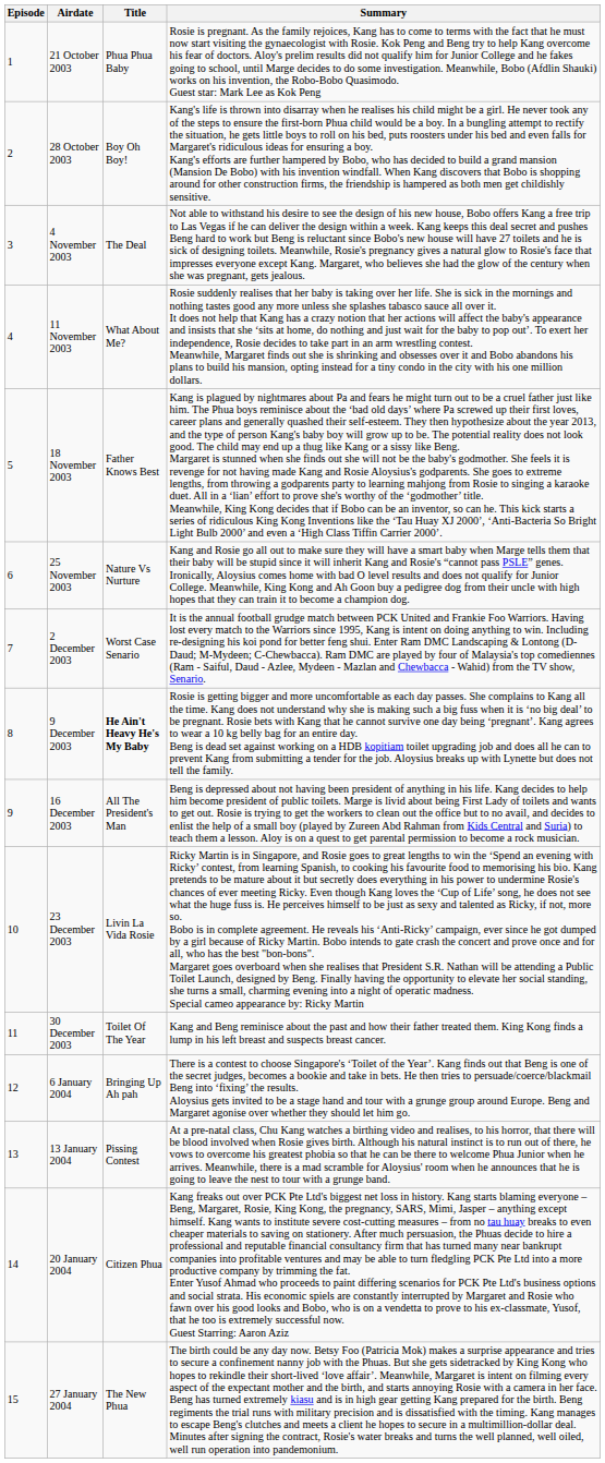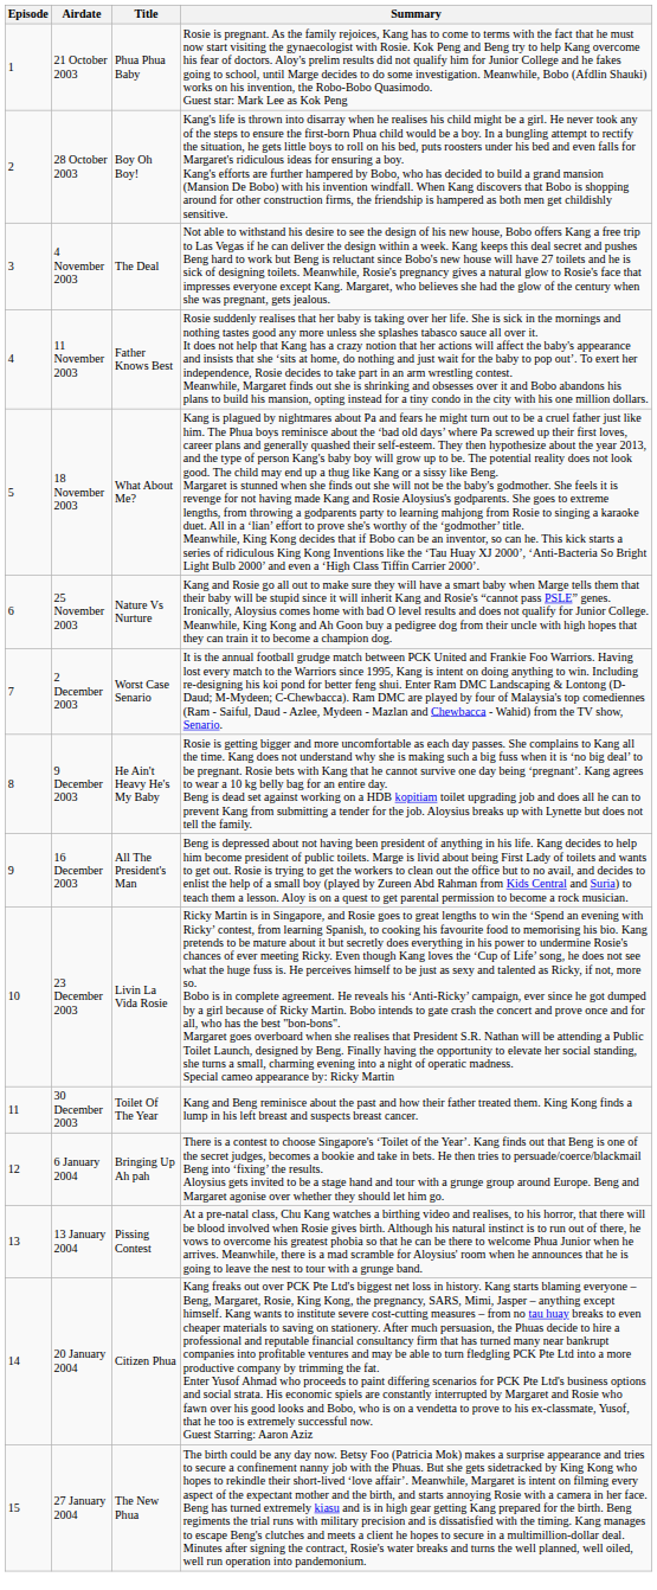11 November 2003 | Title: What About Me? -> Father Knows Best
18 November 2003 | Title: Father Knows Best -> What About Me?
9 December 2003 | Title: bold -> normal
